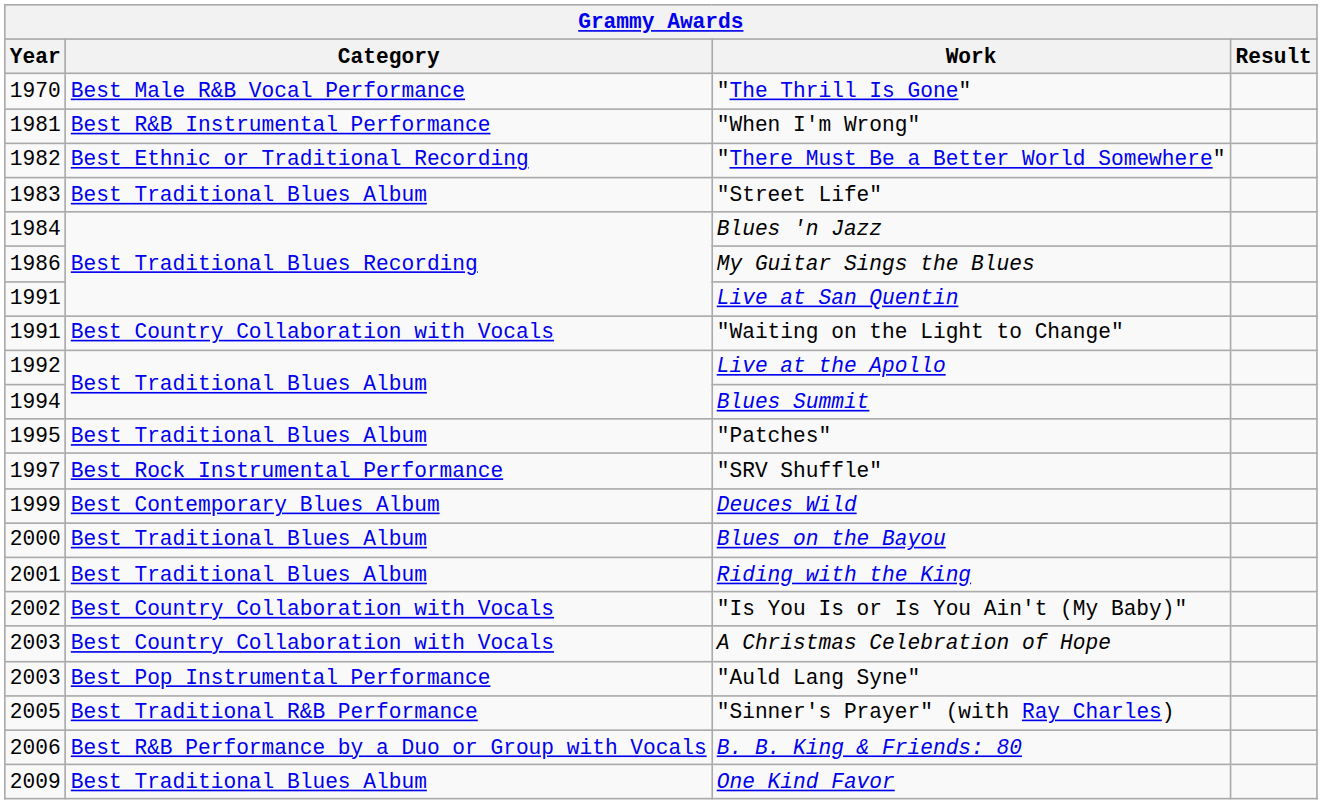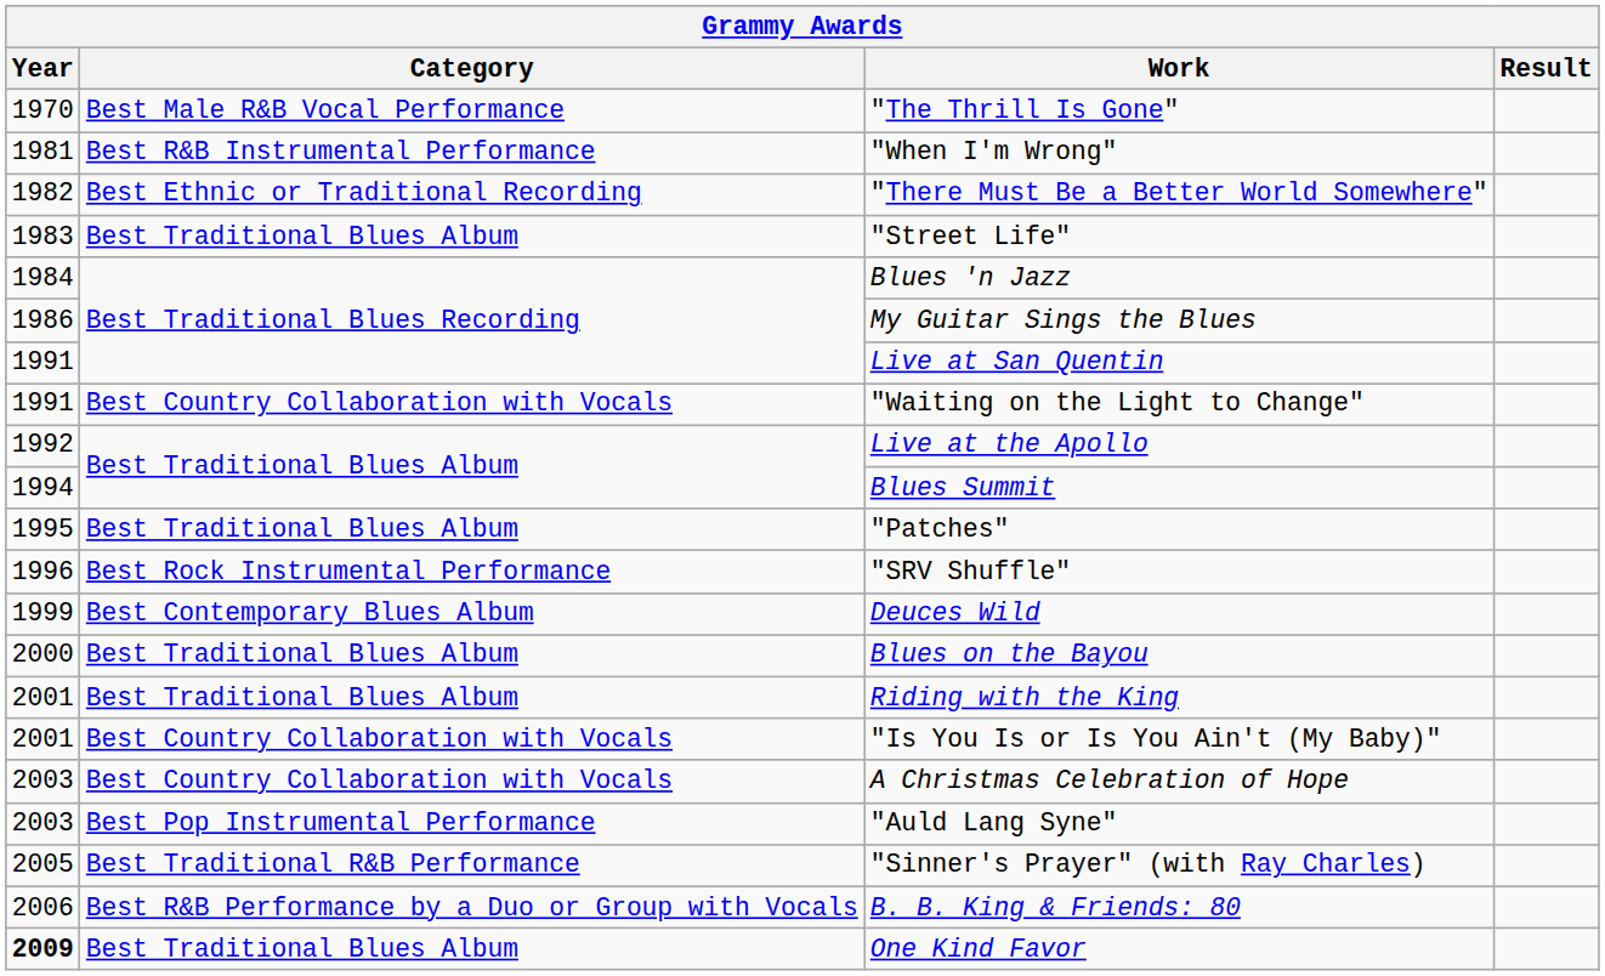"SRV Shuffle" | Year: 1997 -> 1996
"Is You Is or Is You Ain't (My Baby)" | Year: 2002 -> 2001
One Kind Favor | Year: normal -> bold
